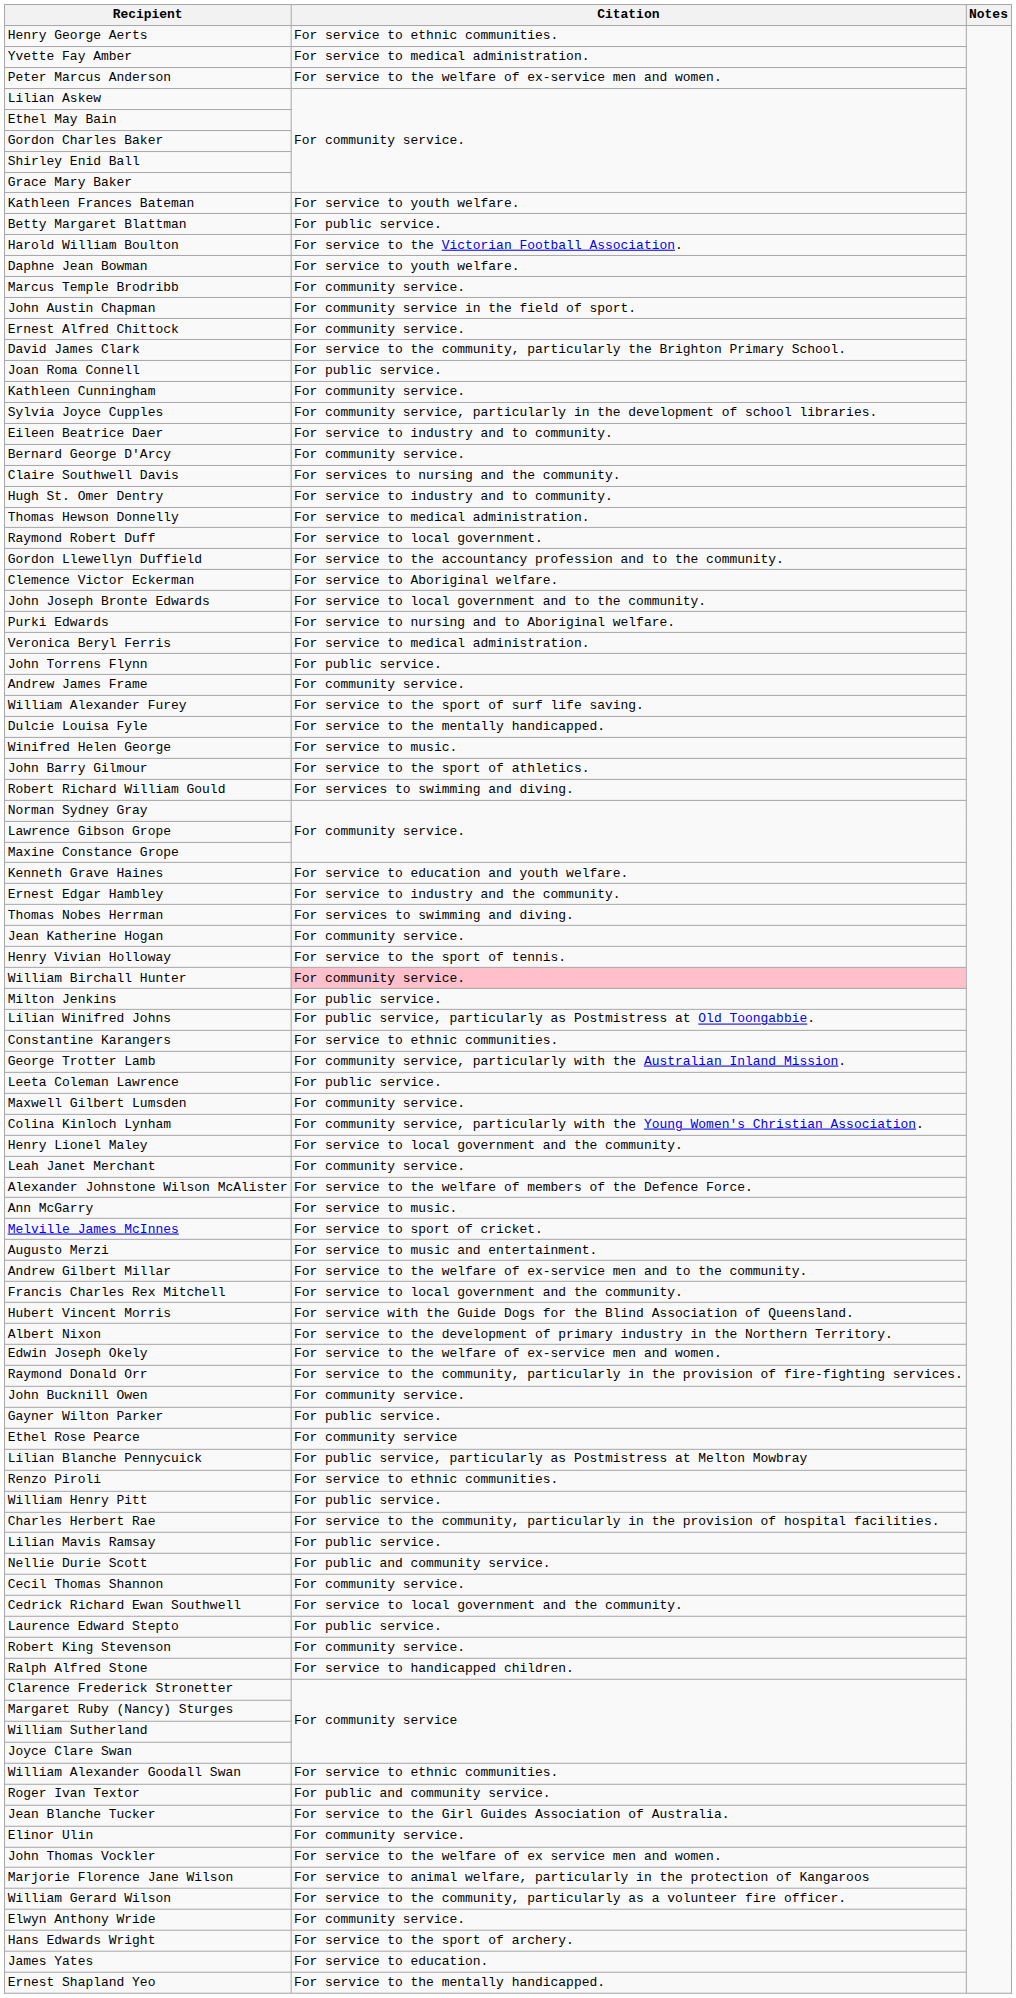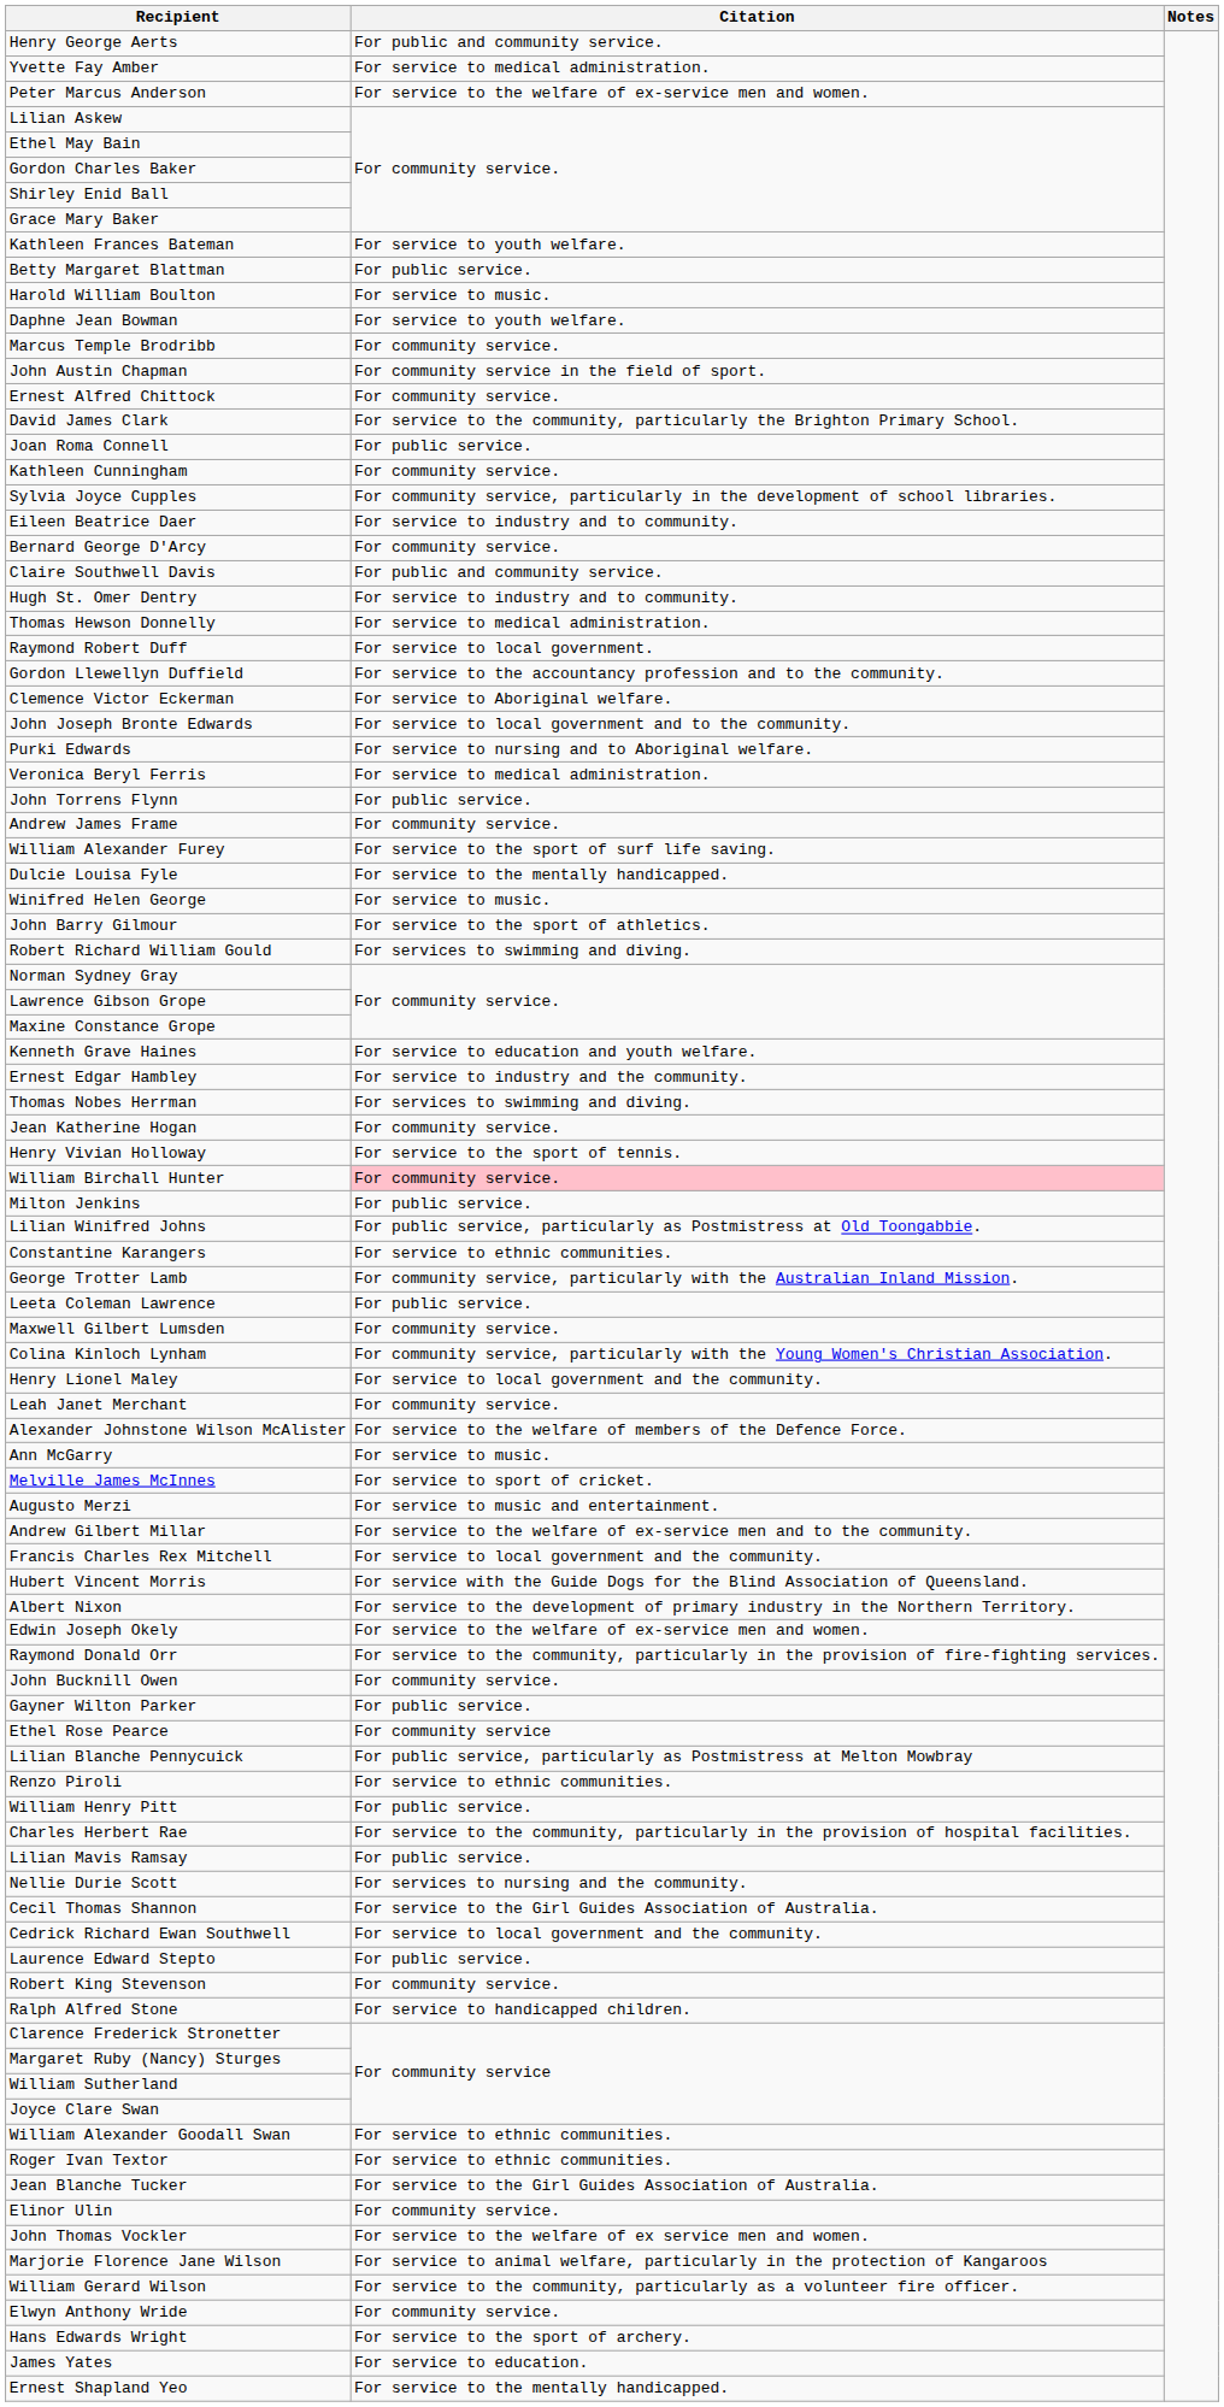Henry George Aerts | Citation: For service to ethnic communities. -> For public and community service.
Harold William Boulton | Citation: For service to the Victorian Football Association. -> For service to music.
Claire Southwell Davis | Citation: For services to nursing and the community. -> For public and community service.
Nellie Durie Scott | Citation: For public and community service. -> For services to nursing and the community.
Cecil Thomas Shannon | Citation: For community service. -> For service to the Girl Guides Association of Australia.
Roger Ivan Textor | Citation: For public and community service. -> For service to ethnic communities.
